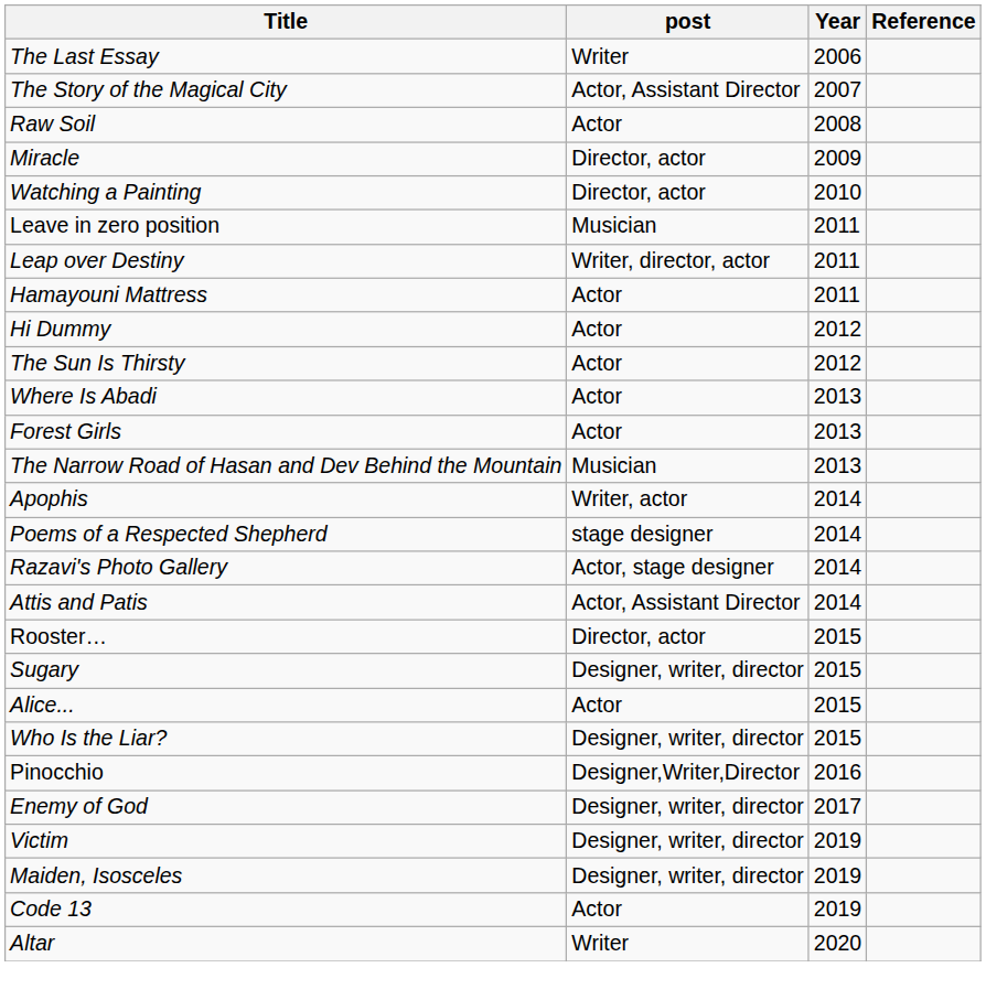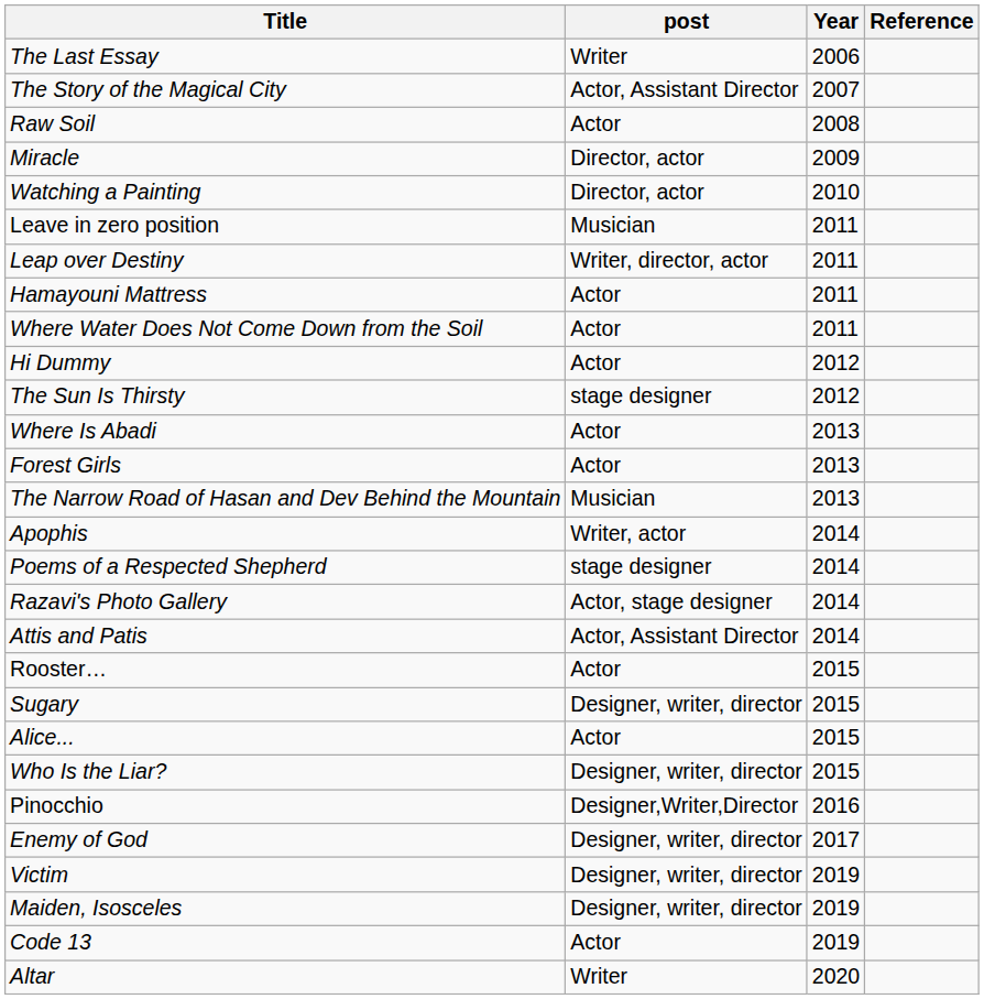+ row: Where Water Does Not Come Down from the Soil | Actor | 2011
The Sun Is Thirsty | post: Actor -> stage designer
Rooster… | post: Director, actor -> Actor
